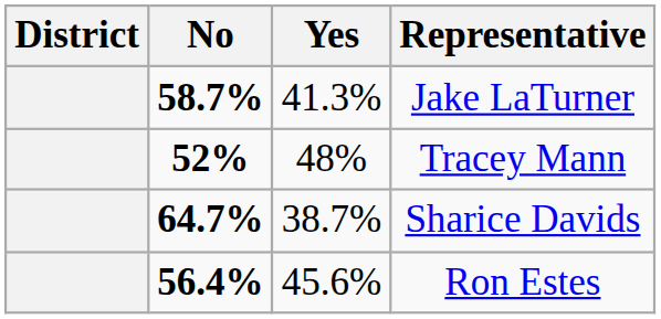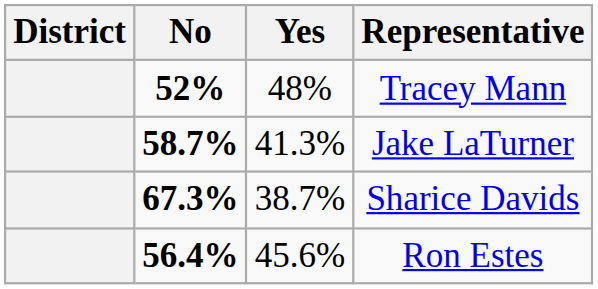rows swapped: Tracey Mann <-> Jake LaTurner
Sharice Davids | No: 64.7% -> 67.3%
